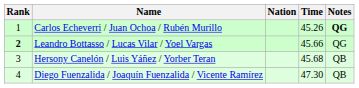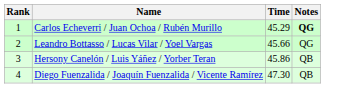- column: Nation
Carlos Echeverri / Juan Ochoa / Rubén Murillo | Time: 45.26 -> 45.29
Leandro Bottasso / Lucas Vilar / Yoel Vargas | Rank: bold -> normal
Hersony Canelón / Luis Yáñez / Yorber Teran | Time: 45.68 -> 45.86
